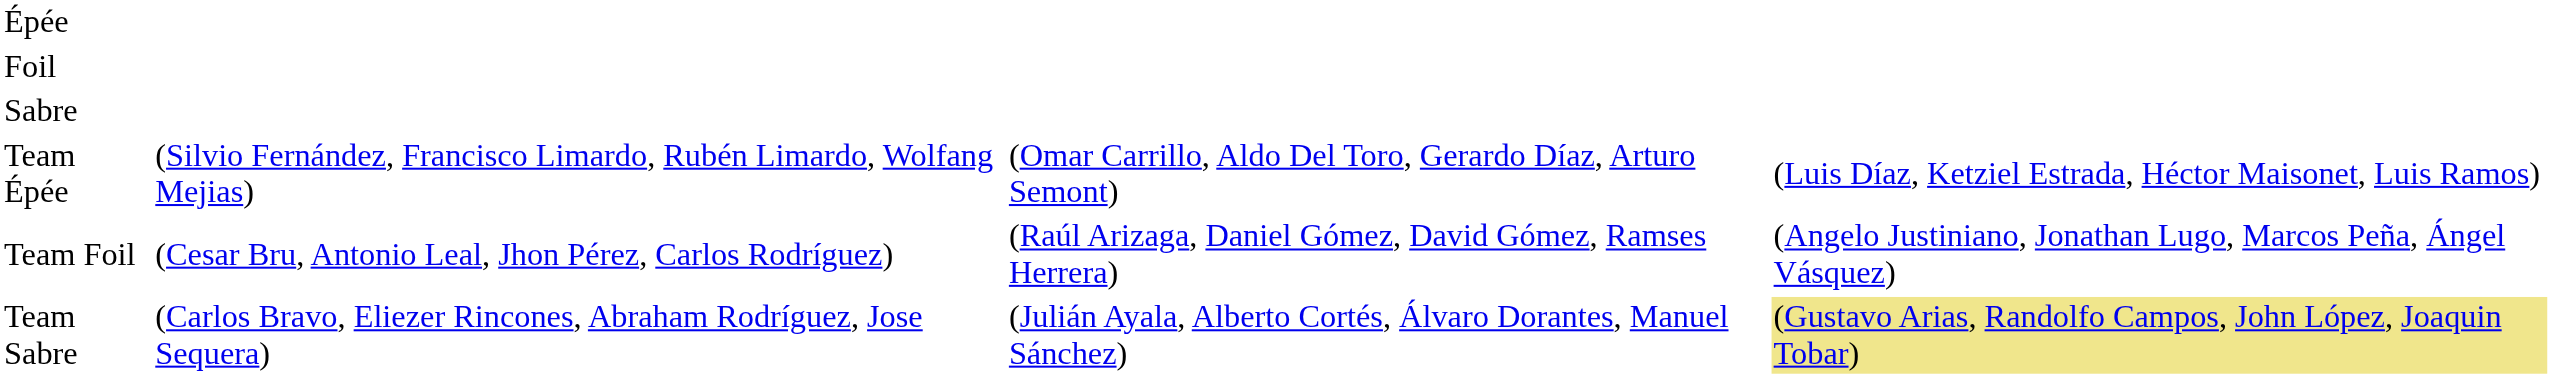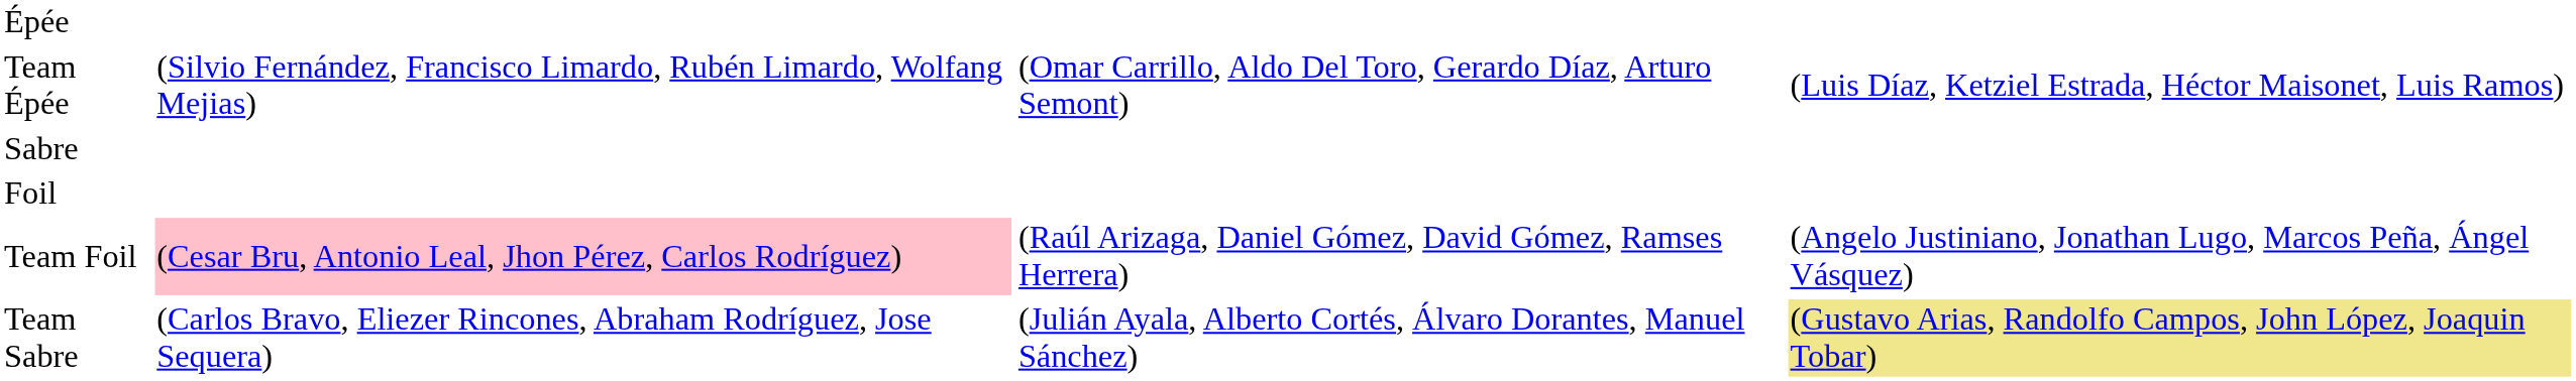rows swapped: Foil <-> Team Épée
Team Foil | column 2: no background -> pink background
